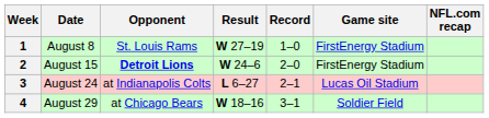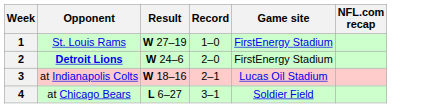- column: Date | August 8 | August 15 | August 24 | August 29
3 | Result: L 6–27 -> W 18–16
4 | Result: W 18–16 -> L 6–27
